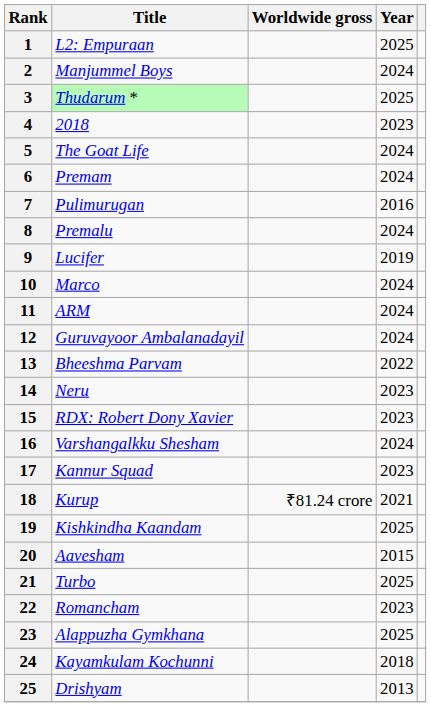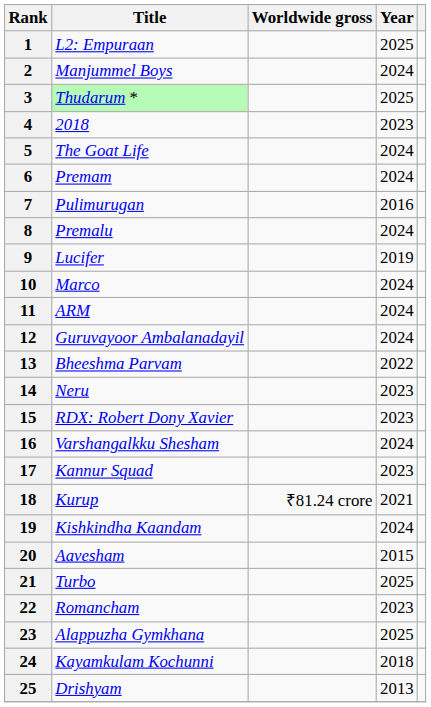19 | Year: 2025 -> 2024
